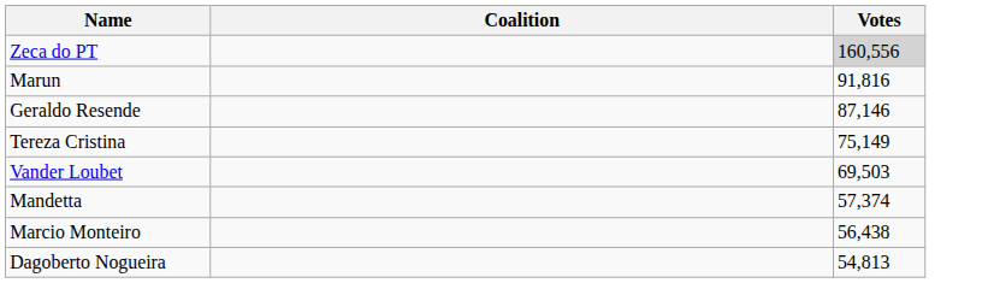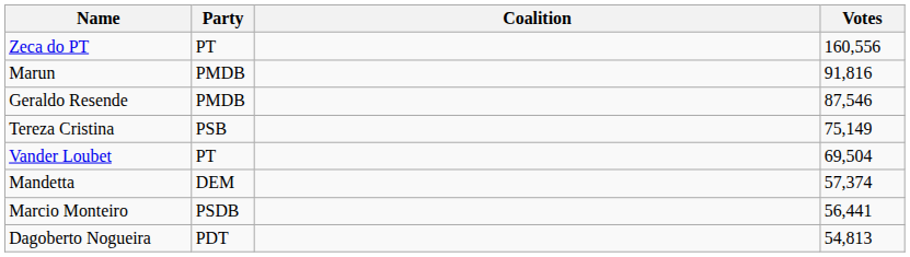+ column: Party | PT | PMDB | PMDB | PSB | PT | DEM | PSDB | PDT
Zeca do PT | Votes: lightgrey background -> no background
Geraldo Resende | Votes: 87,146 -> 87,546
Vander Loubet | Votes: 69,503 -> 69,504
Marcio Monteiro | Votes: 56,438 -> 56,441
